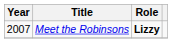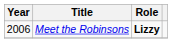Meet the Robinsons | Year: 2007 -> 2006
